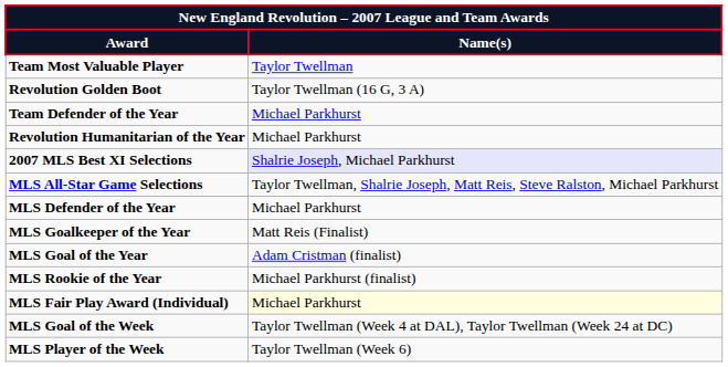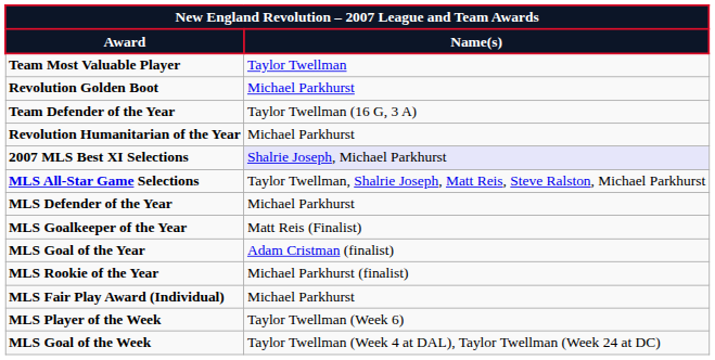Revolution Golden Boot | Name(s): Taylor Twellman (16 G, 3 A) -> Michael Parkhurst
Team Defender of the Year | Name(s): Michael Parkhurst -> Taylor Twellman (16 G, 3 A)
MLS Fair Play Award (Individual) | Name(s): lightyellow background -> no background
rows swapped: MLS Player of the Week <-> MLS Goal of the Week
